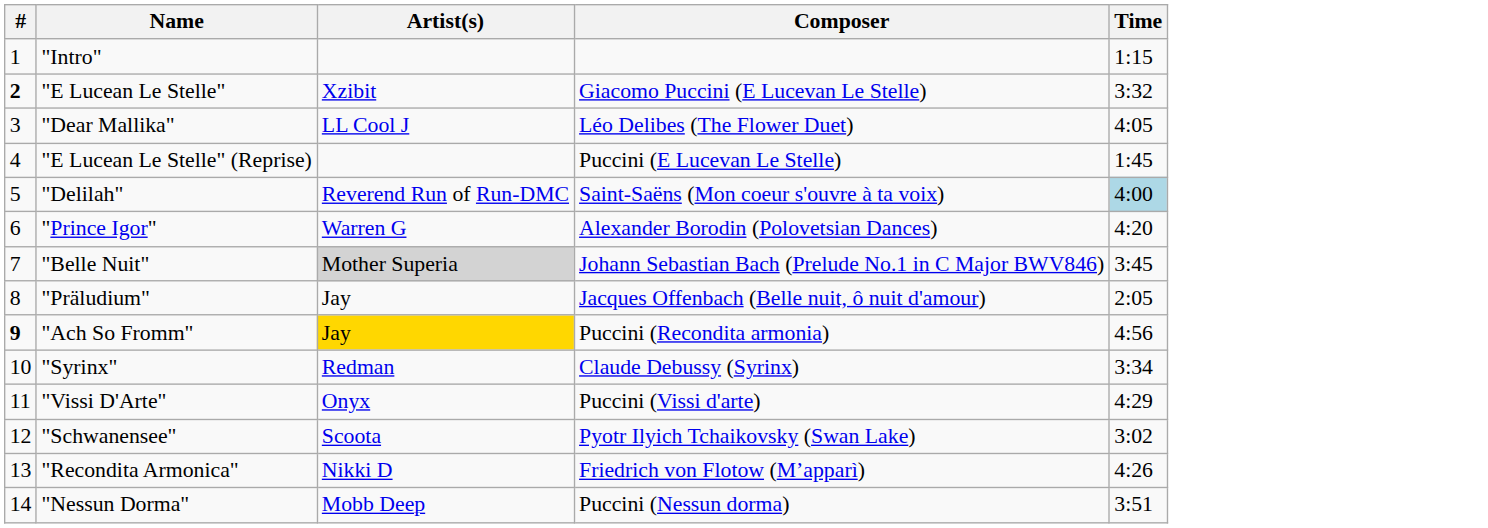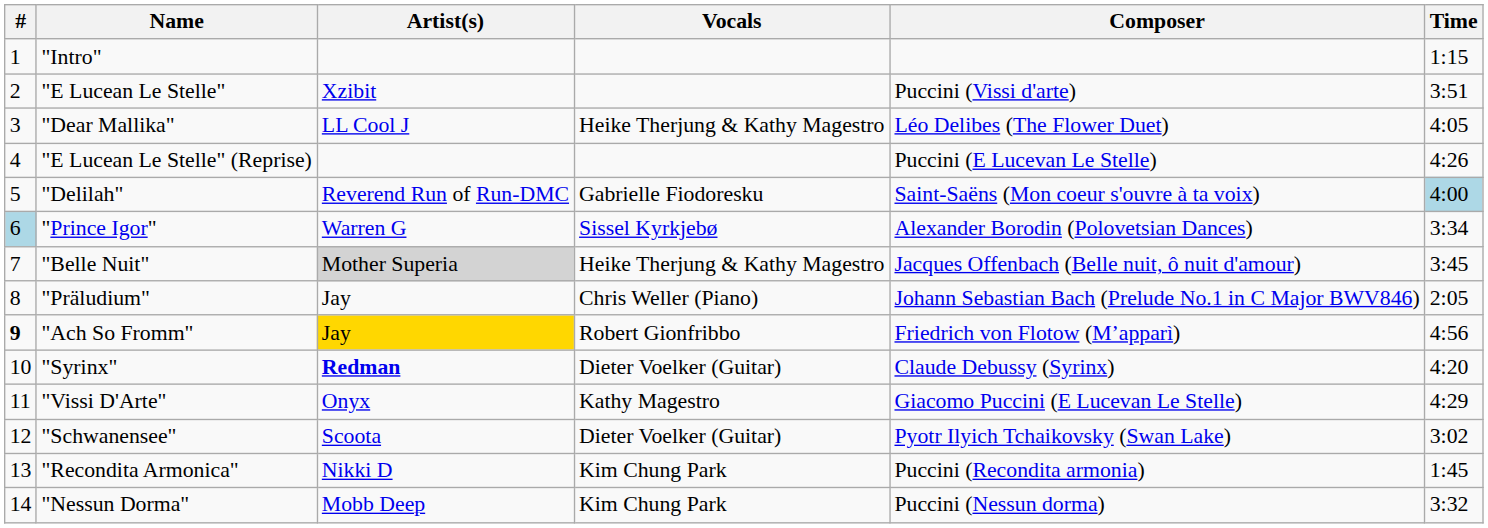+ column: Vocals | Heike Therjung & Kathy Magestro | Gabrielle Fiodoresku | Sissel Kyrkjebø | Heike Therjung & Kathy Magestro | Chris Weller (Piano) | Robert Gionfribbo | Dieter Voelker (Guitar) | Kathy Magestro | Dieter Voelker (Guitar) | Kim Chung Park | Kim Chung Park
"E Lucean Le Stelle" | #: bold -> normal
"E Lucean Le Stelle" | Composer: Giacomo Puccini (E Lucevan Le Stelle) -> Puccini (Vissi d'arte)
"E Lucean Le Stelle" | Time: 3:32 -> 3:51
"E Lucean Le Stelle" (Reprise) | Time: 1:45 -> 4:26
"Prince Igor" | #: no background -> lightblue background
"Prince Igor" | Time: 4:20 -> 3:34
"Belle Nuit" | Composer: Johann Sebastian Bach (Prelude No.1 in C Major BWV846) -> Jacques Offenbach (Belle nuit, ô nuit d'amour)
"Präludium" | Composer: Jacques Offenbach (Belle nuit, ô nuit d'amour) -> Johann Sebastian Bach (Prelude No.1 in C Major BWV846)
"Ach So Fromm" | Composer: Puccini (Recondita armonia) -> Friedrich von Flotow (M’apparì)
"Syrinx" | Artist(s): normal -> bold
"Syrinx" | Time: 3:34 -> 4:20
"Vissi D'Arte" | Composer: Puccini (Vissi d'arte) -> Giacomo Puccini (E Lucevan Le Stelle)
"Recondita Armonica" | Composer: Friedrich von Flotow (M’apparì) -> Puccini (Recondita armonia)
"Recondita Armonica" | Time: 4:26 -> 1:45
"Nessun Dorma" | Time: 3:51 -> 3:32
